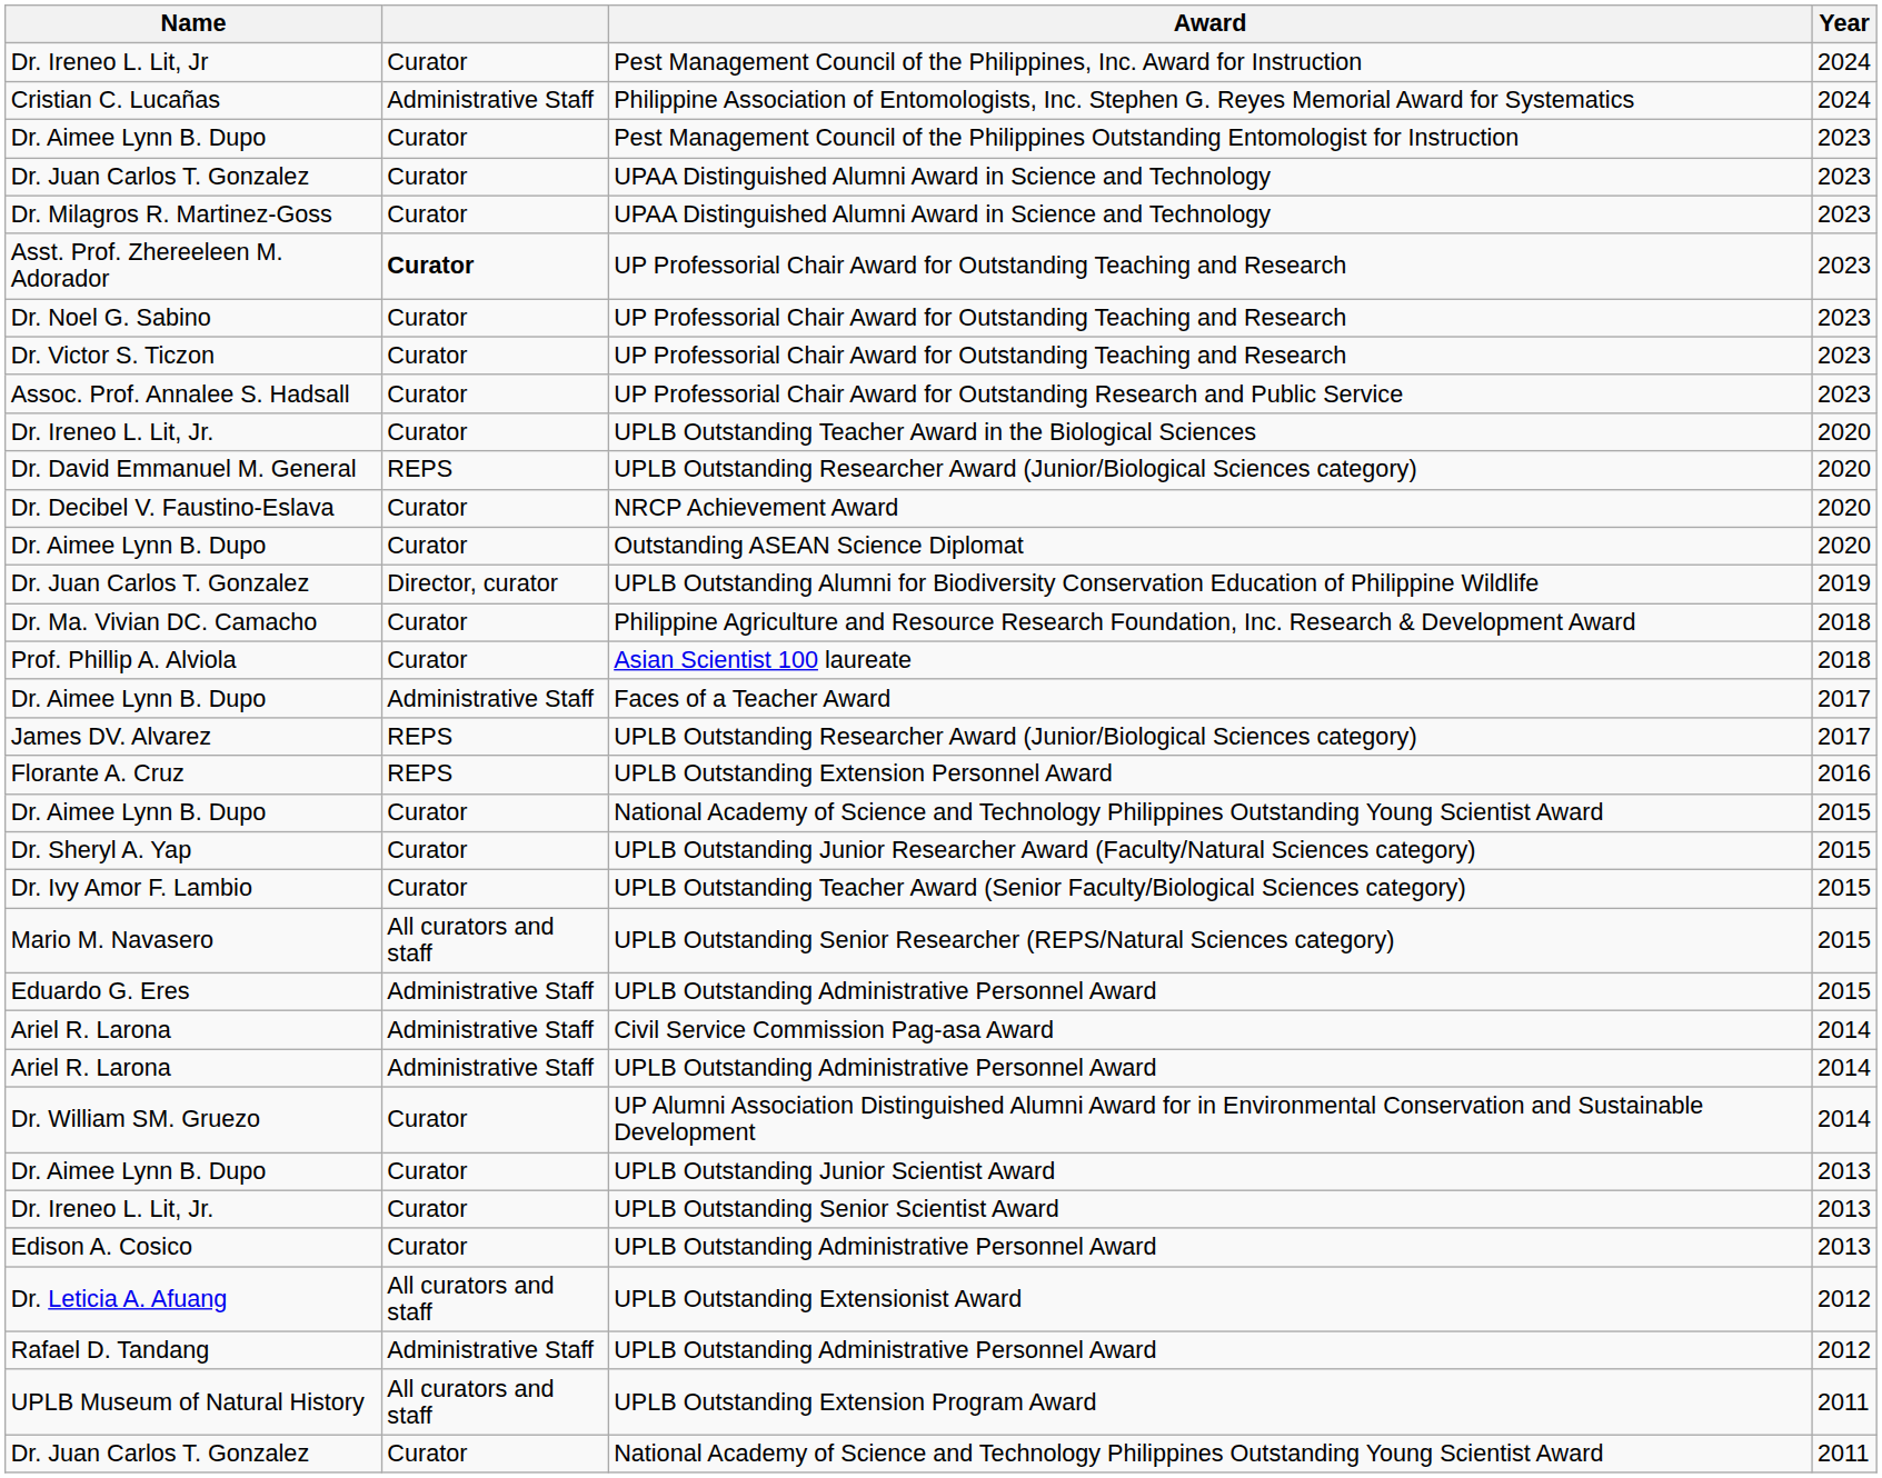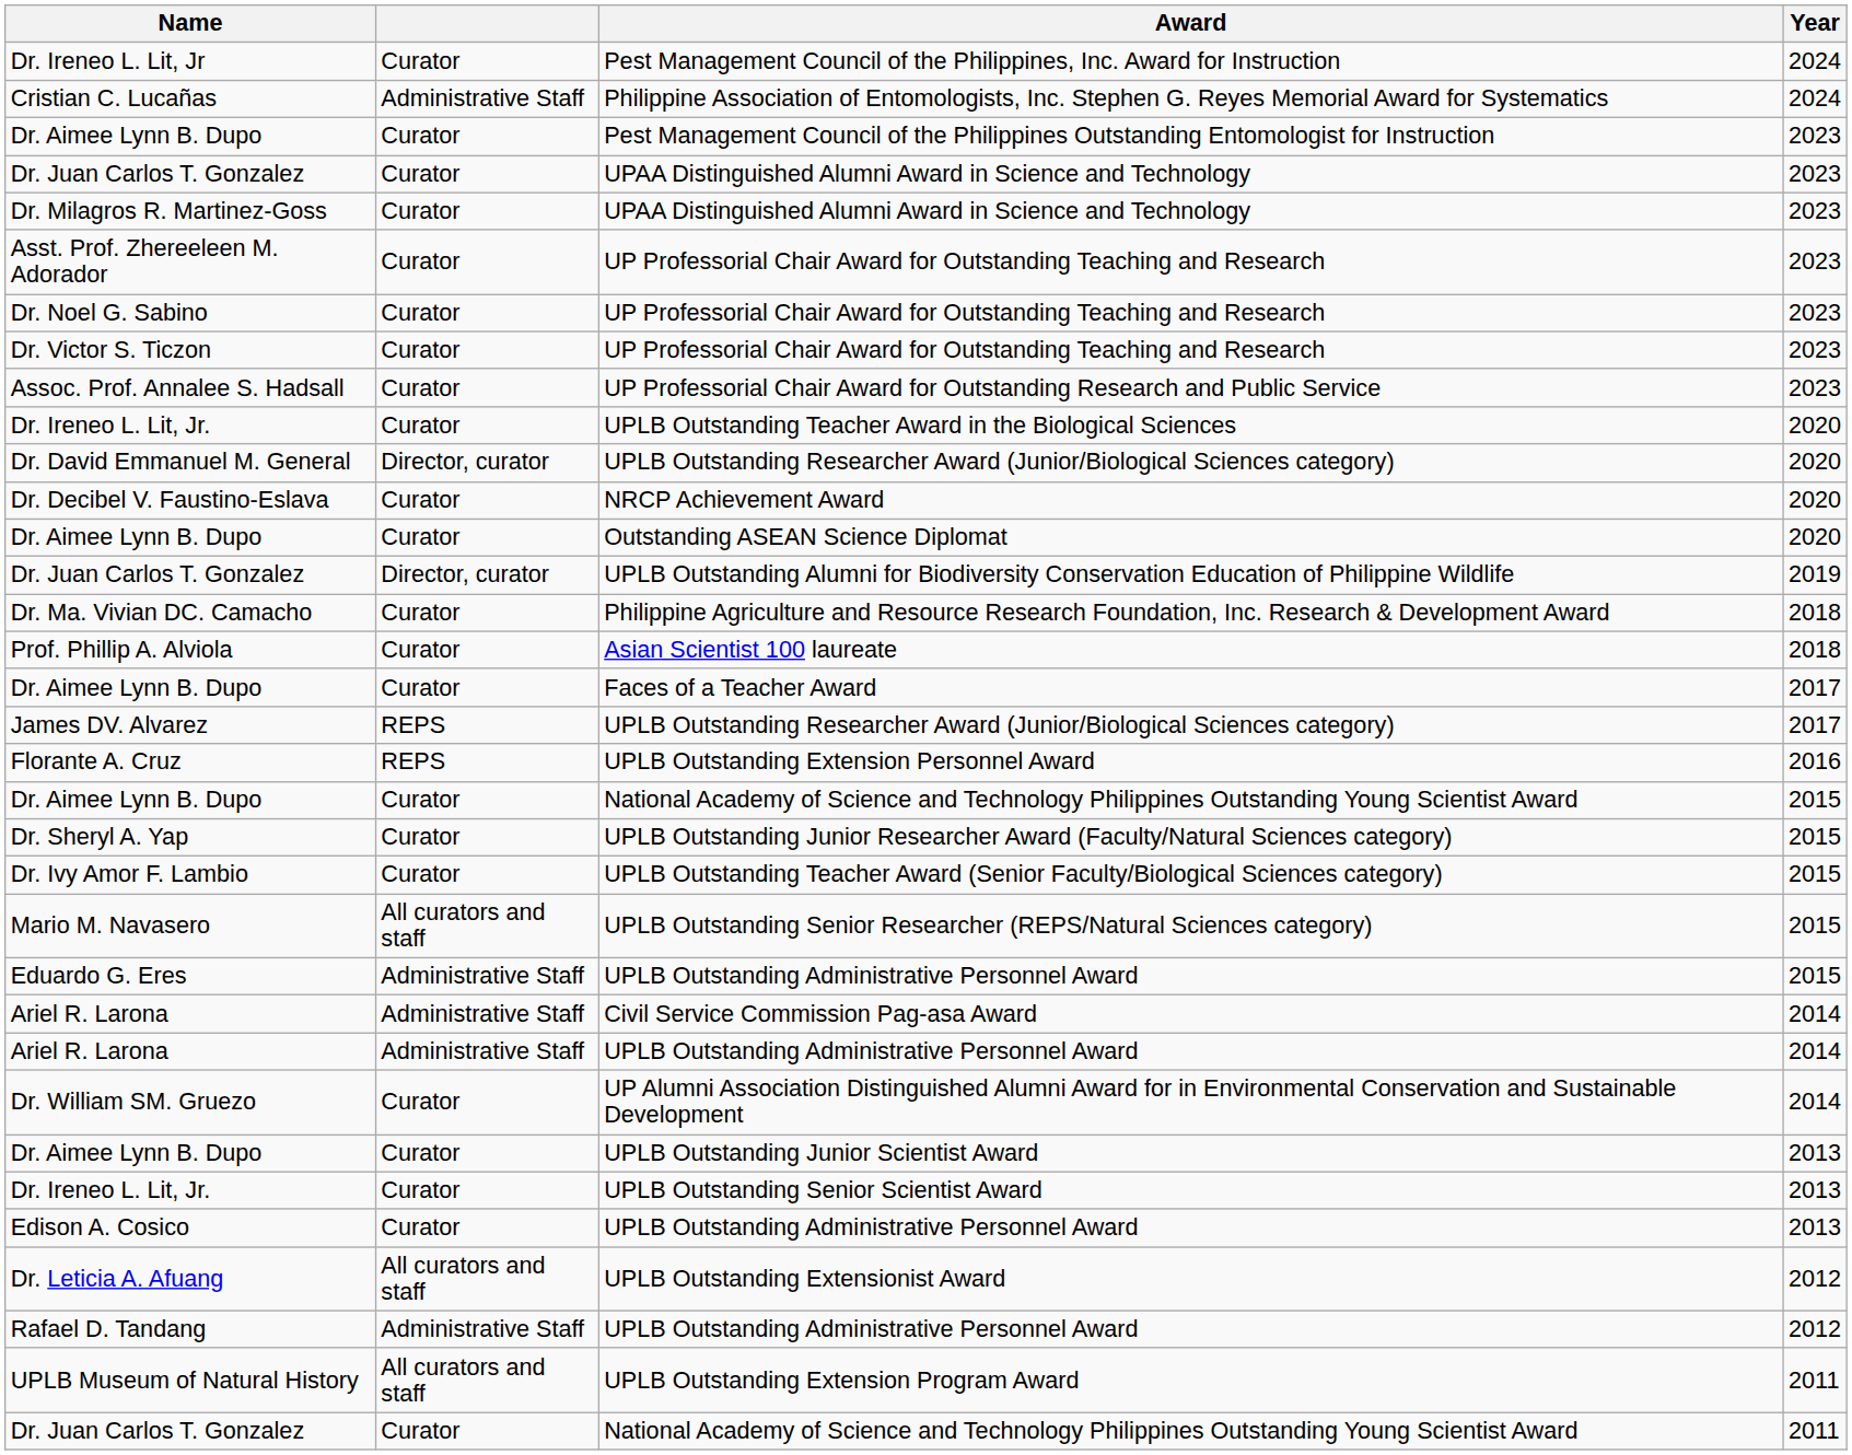Asst. Prof. Zhereeleen M. Adorador | column 2: bold -> normal
Dr. David Emmanuel M. General | column 2: REPS -> Director, curator
Dr. Aimee Lynn B. Dupo / Faces of a Teacher Award | column 2: Administrative Staff -> Curator
